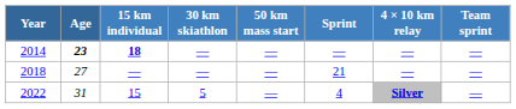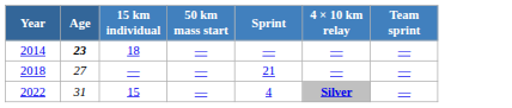- column: 30 km skiathlon | — | — | 5
2014 | 15 km individual: bold -> normal
